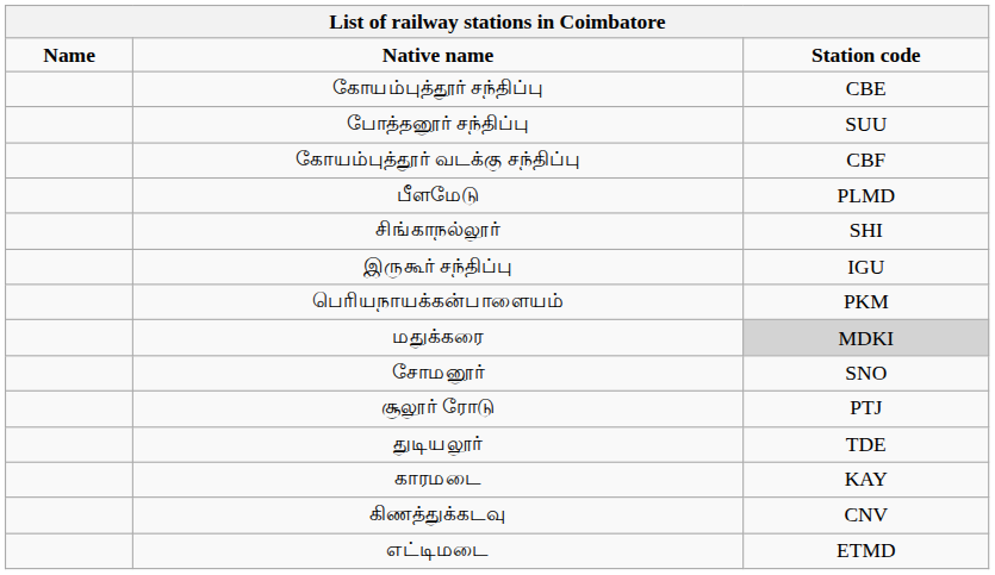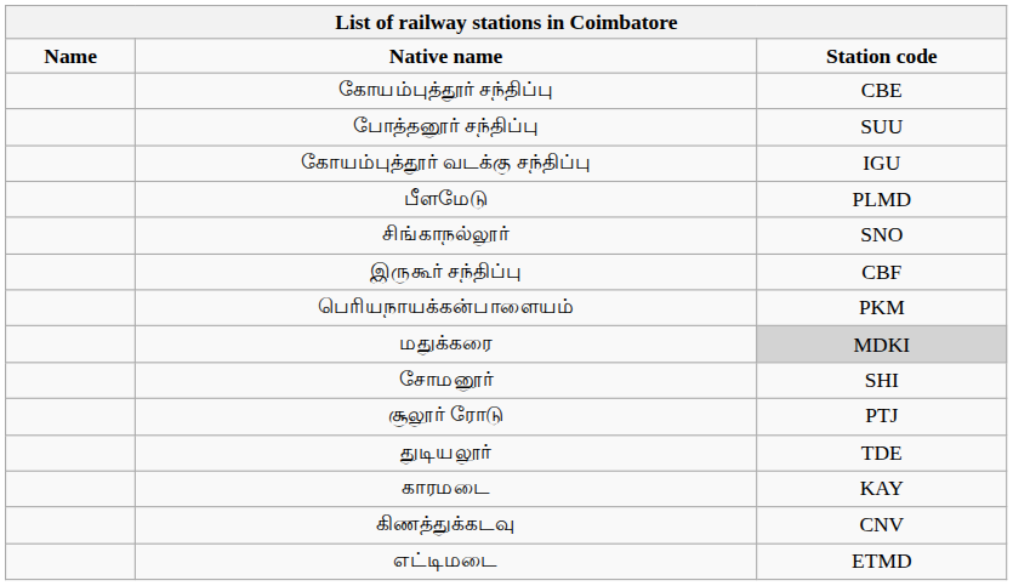கோயம்புத்தூர் வடக்கு சந்திப்பு | Station code: CBF -> IGU
சிங்காநல்லூர் | Station code: SHI -> SNO
இருகூர் சந்திப்பு | Station code: IGU -> CBF
சோமனூர் | Station code: SNO -> SHI
